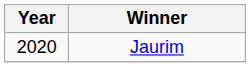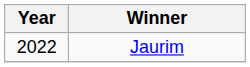Jaurim | Year: 2020 -> 2022
